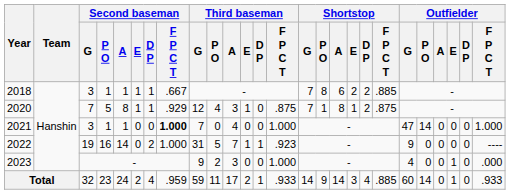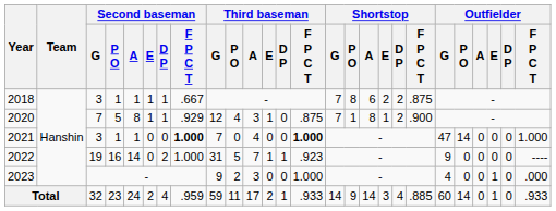2018 | Shortstop / F P C T: .885 -> .875
2020 | Shortstop / F P C T: .875 -> .900
2021 | Third baseman / F P C T: normal -> bold
